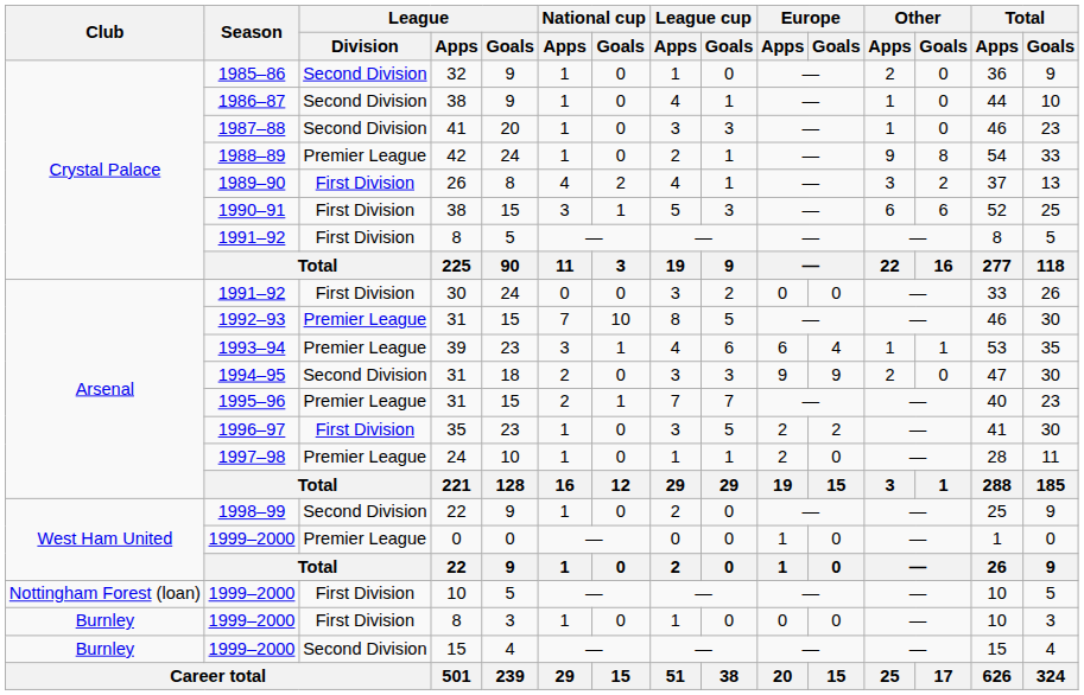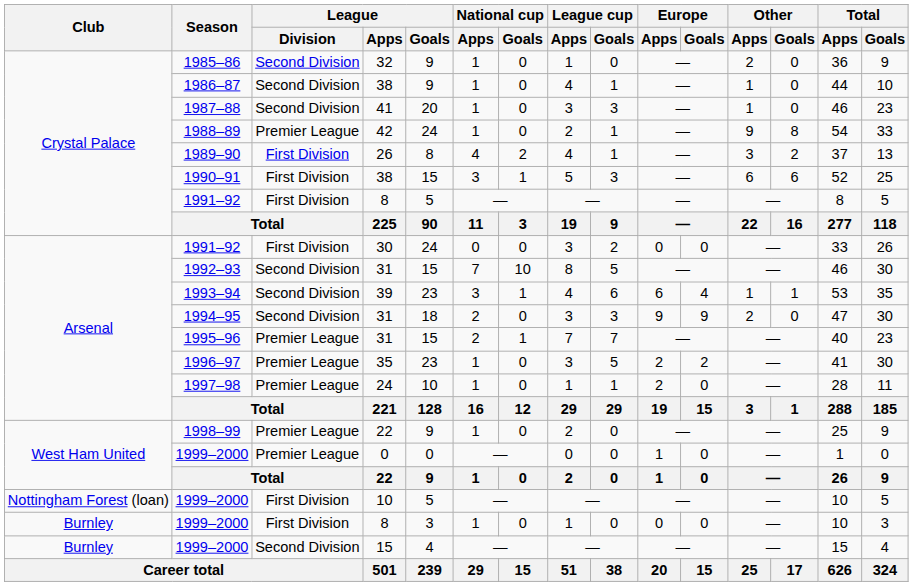1992–93 | League / Division: Premier League -> Second Division
1993–94 | League / Division: Premier League -> Second Division
1996–97 | League / Division: First Division -> Premier League
1998–99 | League / Division: Second Division -> Premier League
